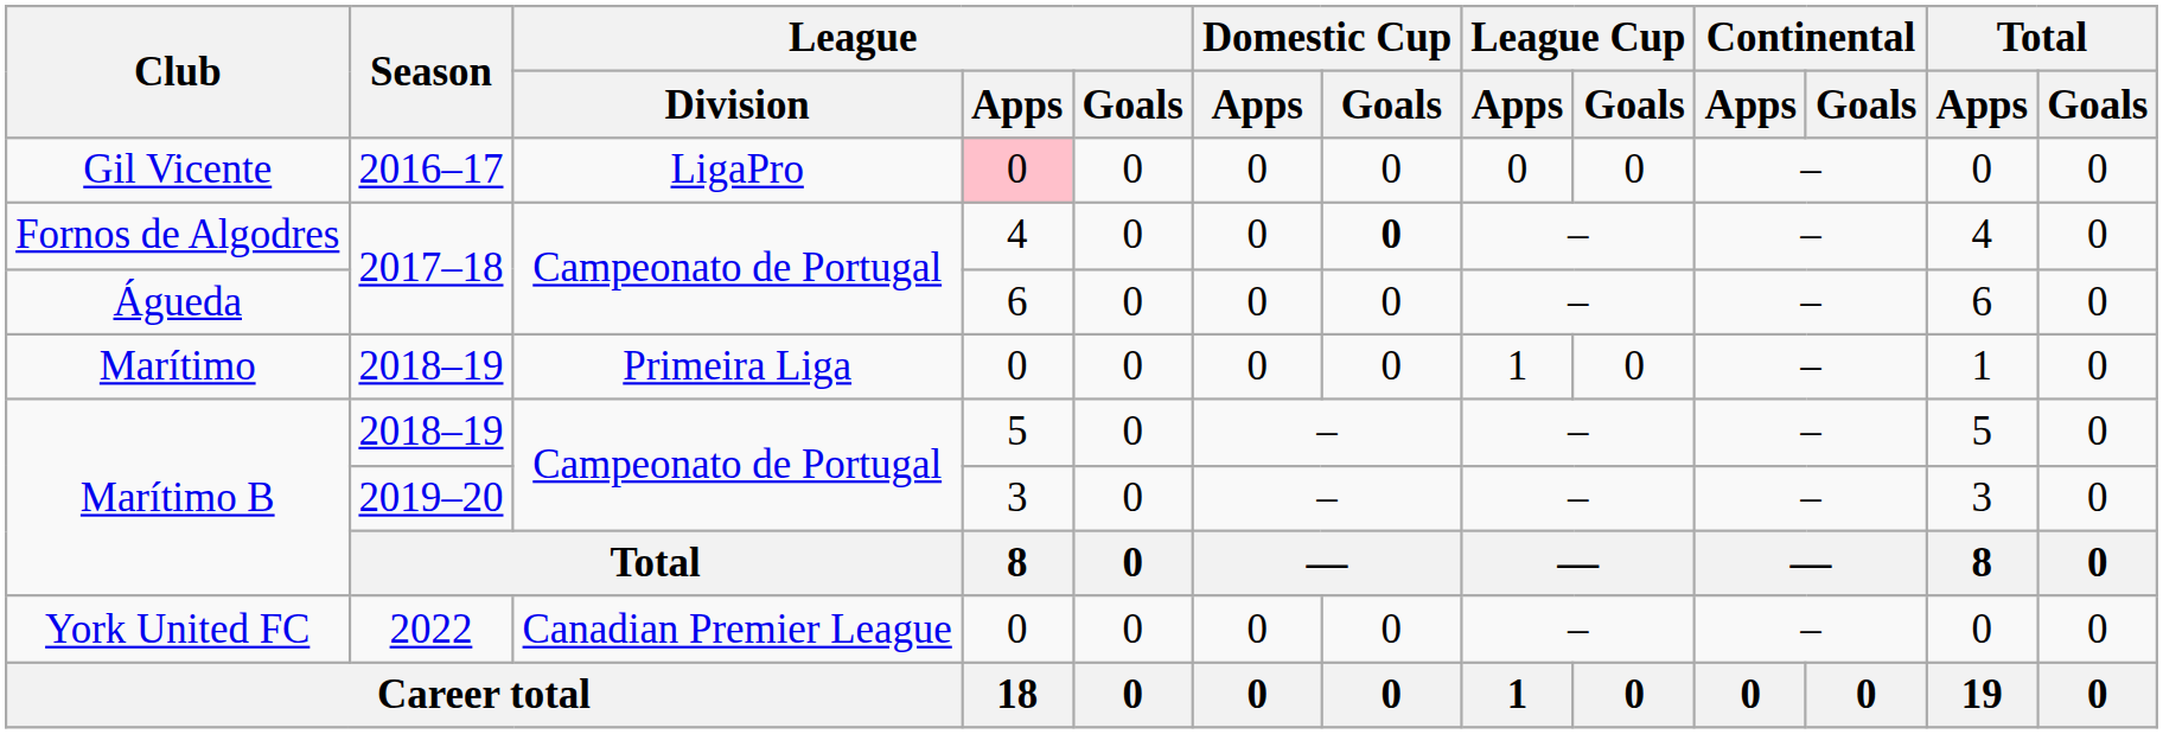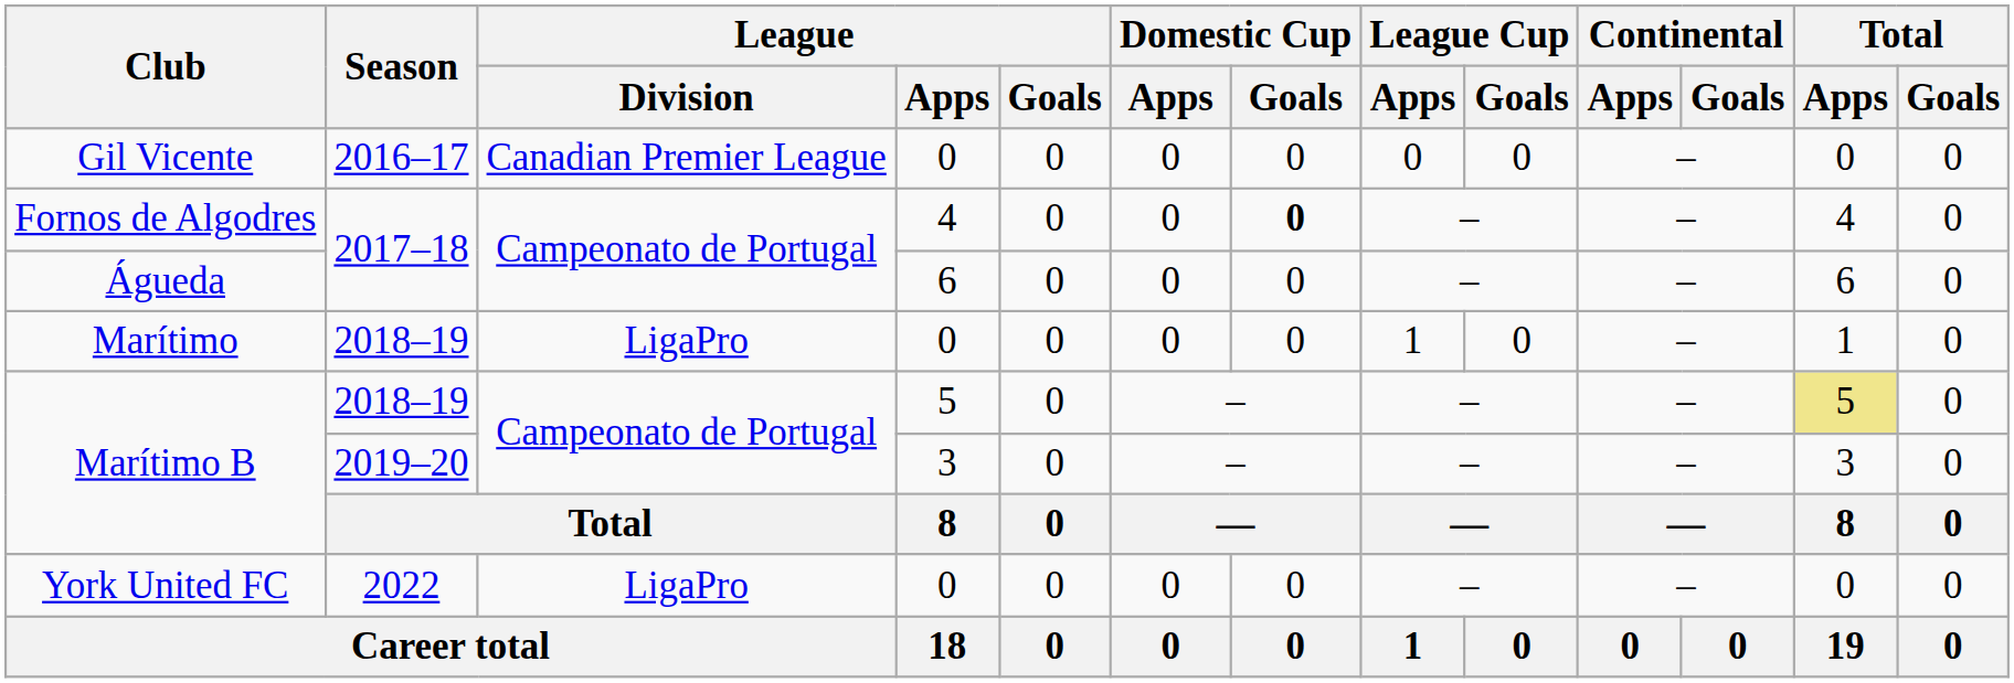Gil Vicente | League / Division: LigaPro -> Canadian Premier League
Gil Vicente | League / Apps: pink background -> no background
Marítimo | League / Division: Primeira Liga -> LigaPro
Marítimo B / 2018–19 | Total / Apps: no background -> khaki background
York United FC | League / Division: Canadian Premier League -> LigaPro
